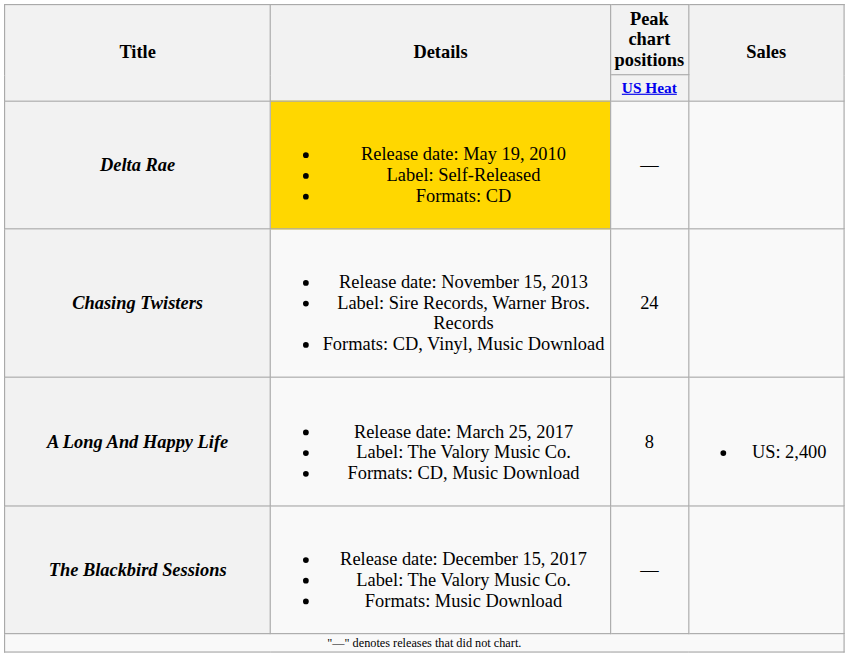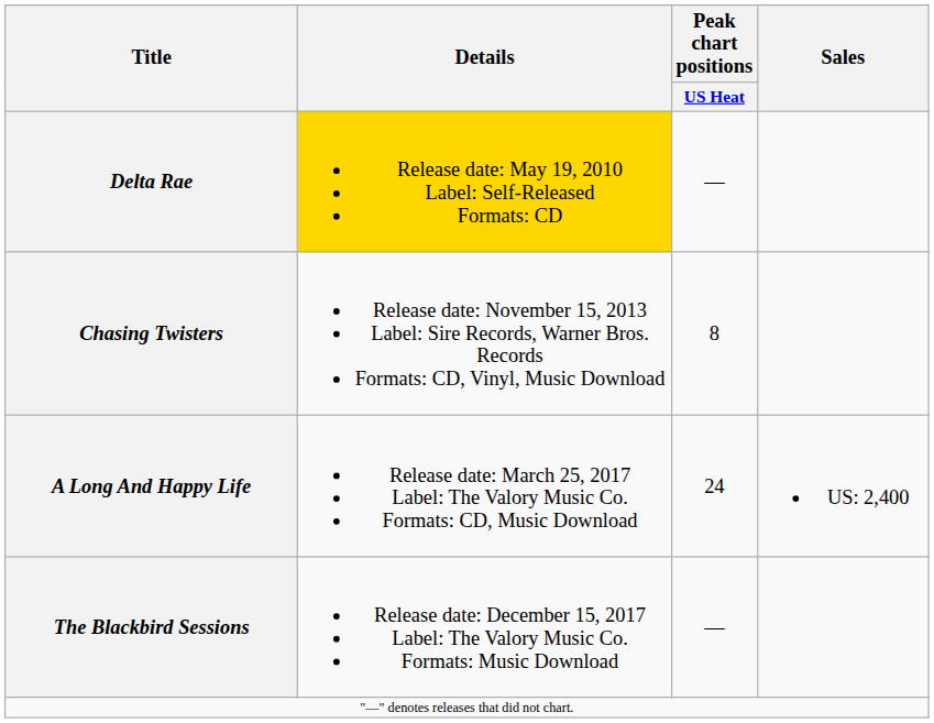Chasing Twisters | Peak chart positions / US Heat: 24 -> 8
A Long And Happy Life | Peak chart positions / US Heat: 8 -> 24
